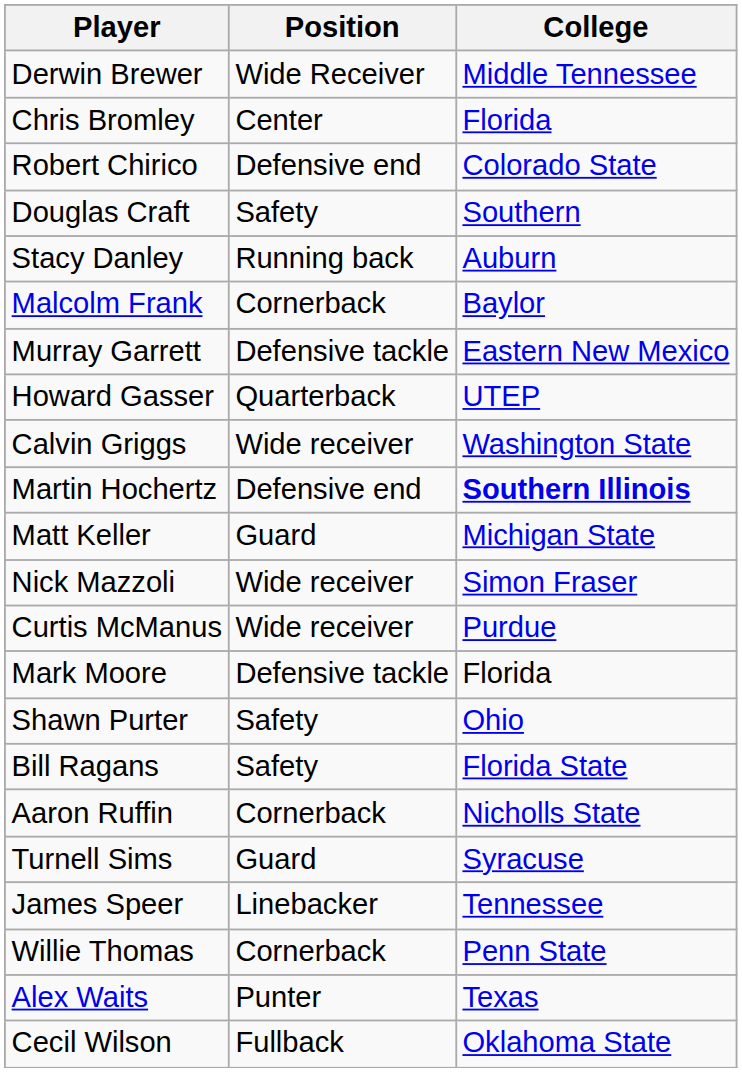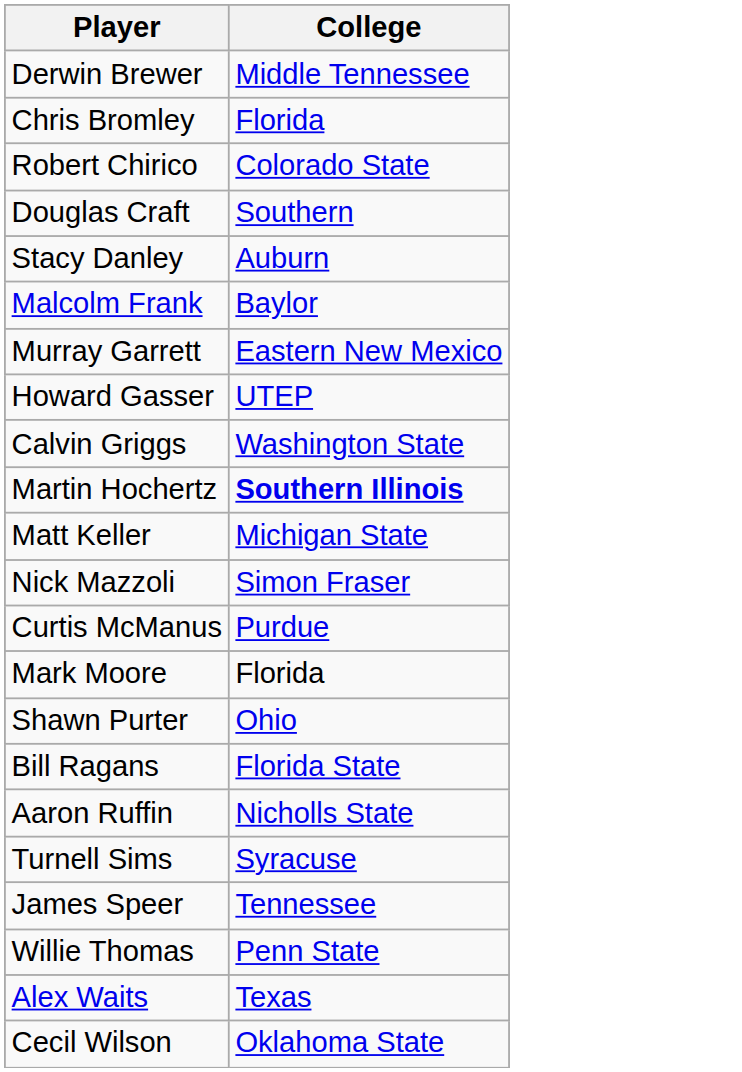- column: Position | Wide Receiver | Center | Defensive end | Safety | Running back | Cornerback | Defensive tackle | Quarterback | Wide receiver | Defensive end | Guard | Wide receiver | Wide receiver | Defensive tackle | Safety | Safety | Cornerback | Guard | Linebacker | Cornerback | Punter | Fullback
